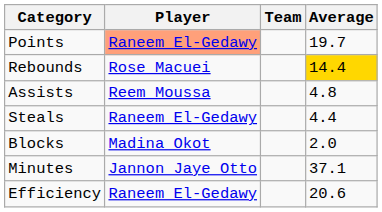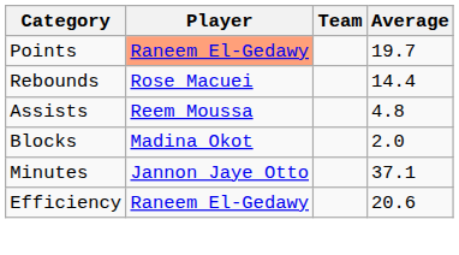Rebounds | Average: gold background -> no background
- row: Steals | Raneem El-Gedawy | 4.4
